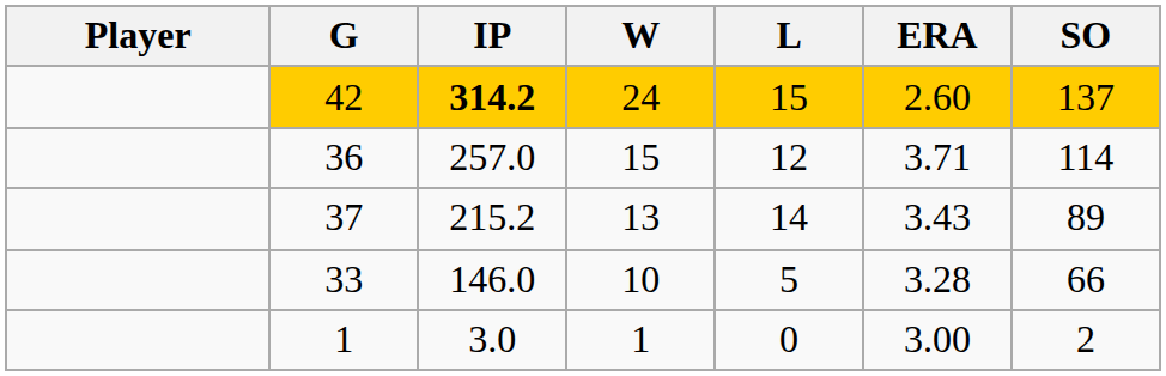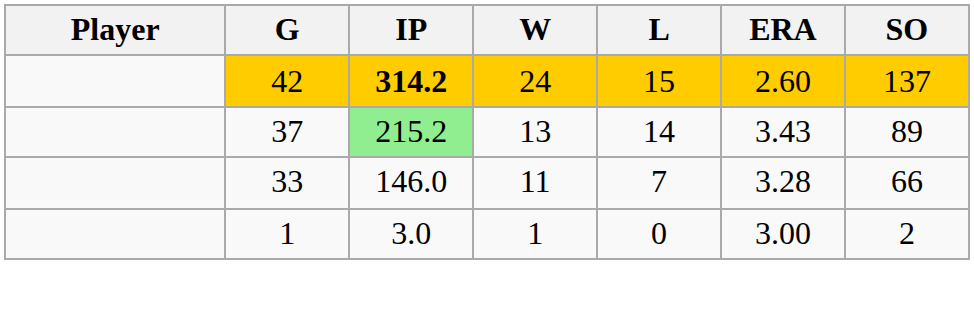- row: 36 | 257.0 | 15 | 12 | 3.71 | 114
37 | IP: no background -> lightgreen background
33 | W: 10 -> 11
33 | L: 5 -> 7
